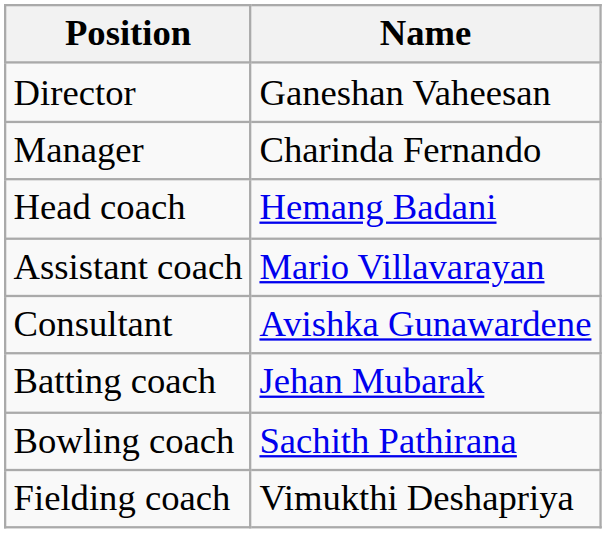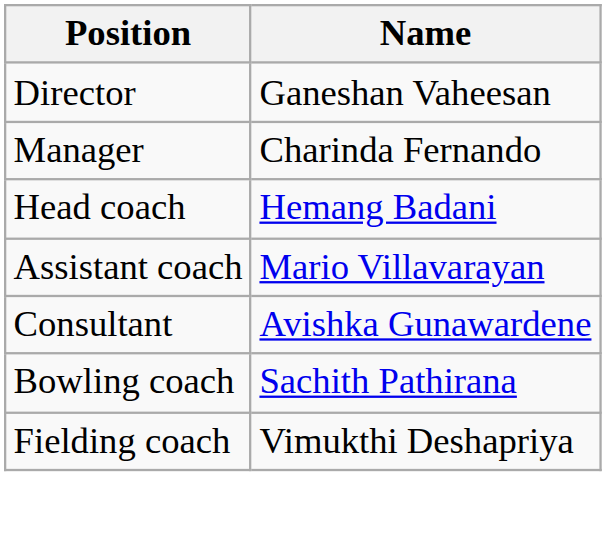- row: Batting coach | Jehan Mubarak
